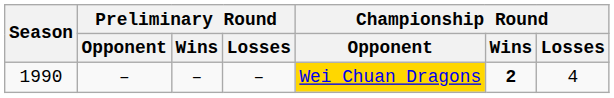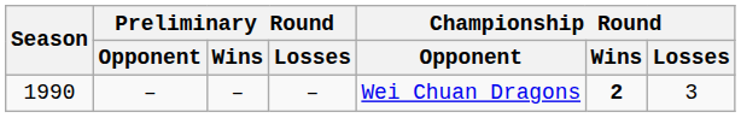1990 | Championship Round / Opponent: gold background -> no background
1990 | Championship Round / Losses: 4 -> 3
